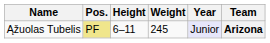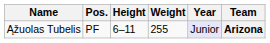Ąžuolas Tubelis | Pos.: khaki background -> no background
Ąžuolas Tubelis | Weight: 245 -> 255
